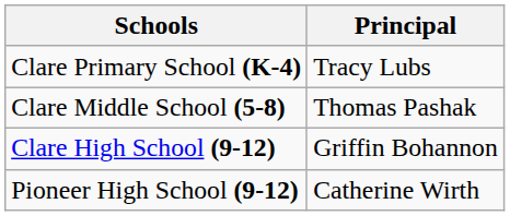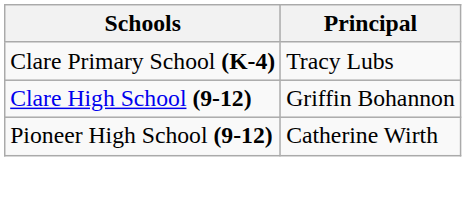- row: Clare Middle School (5-8) | Thomas Pashak
